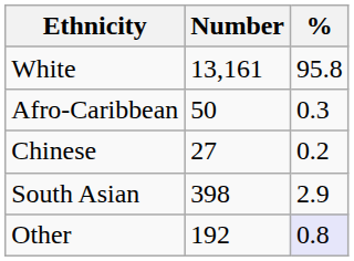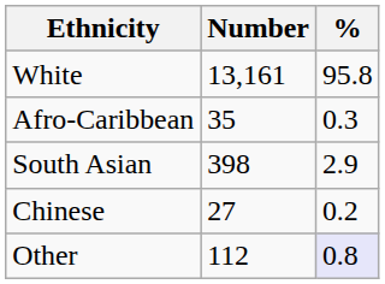Afro-Caribbean | Number: 50 -> 35
rows swapped: South Asian <-> Chinese
Other | Number: 192 -> 112
